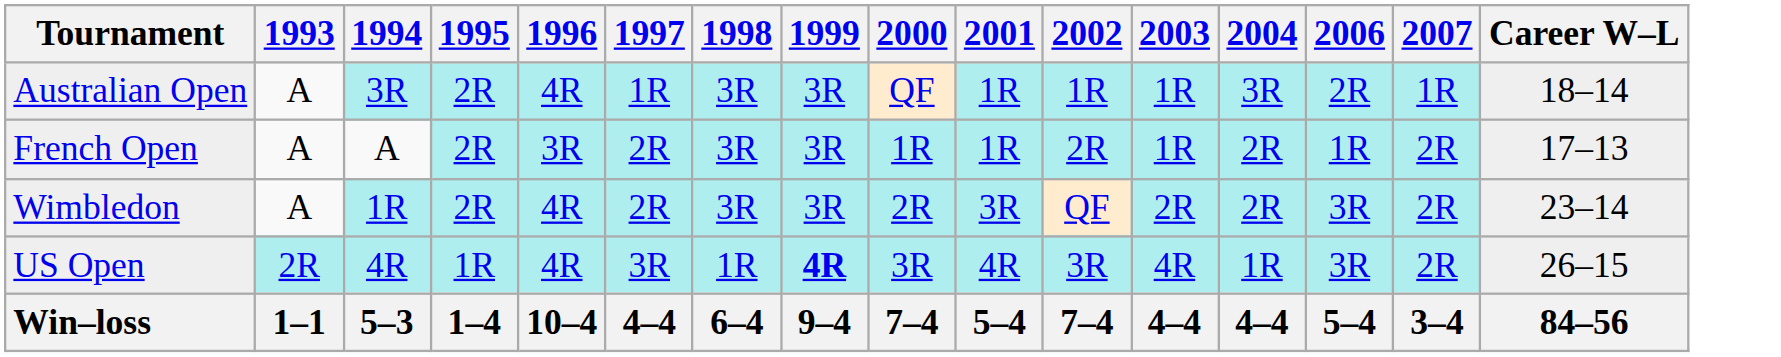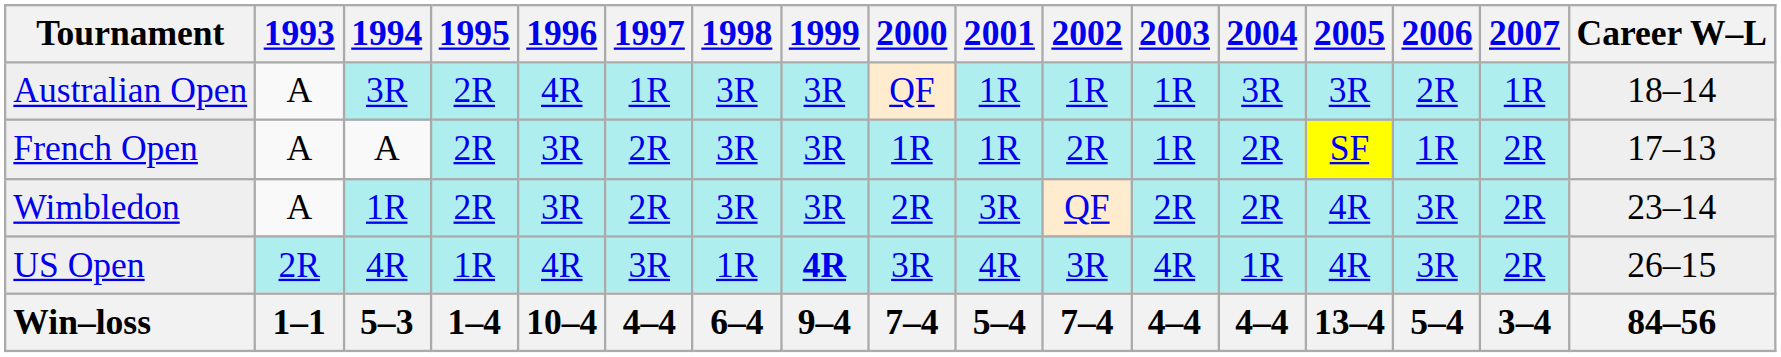+ column: 2005 | 3R | SF | 4R | 4R | 13–4
Wimbledon | 1996: 4R -> 3R
